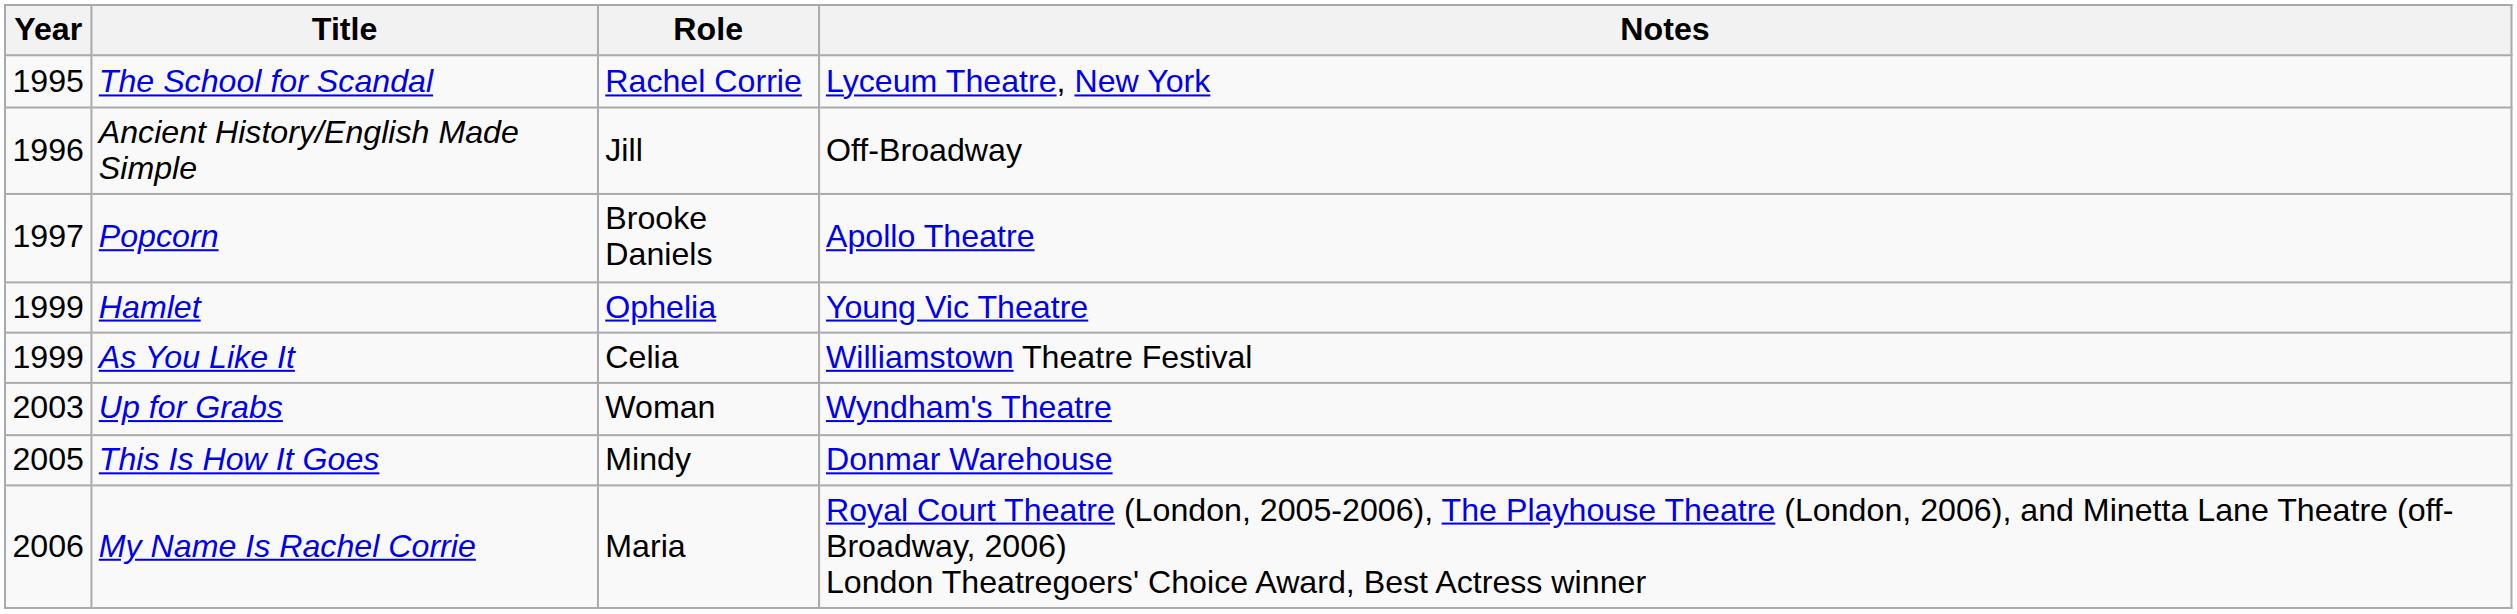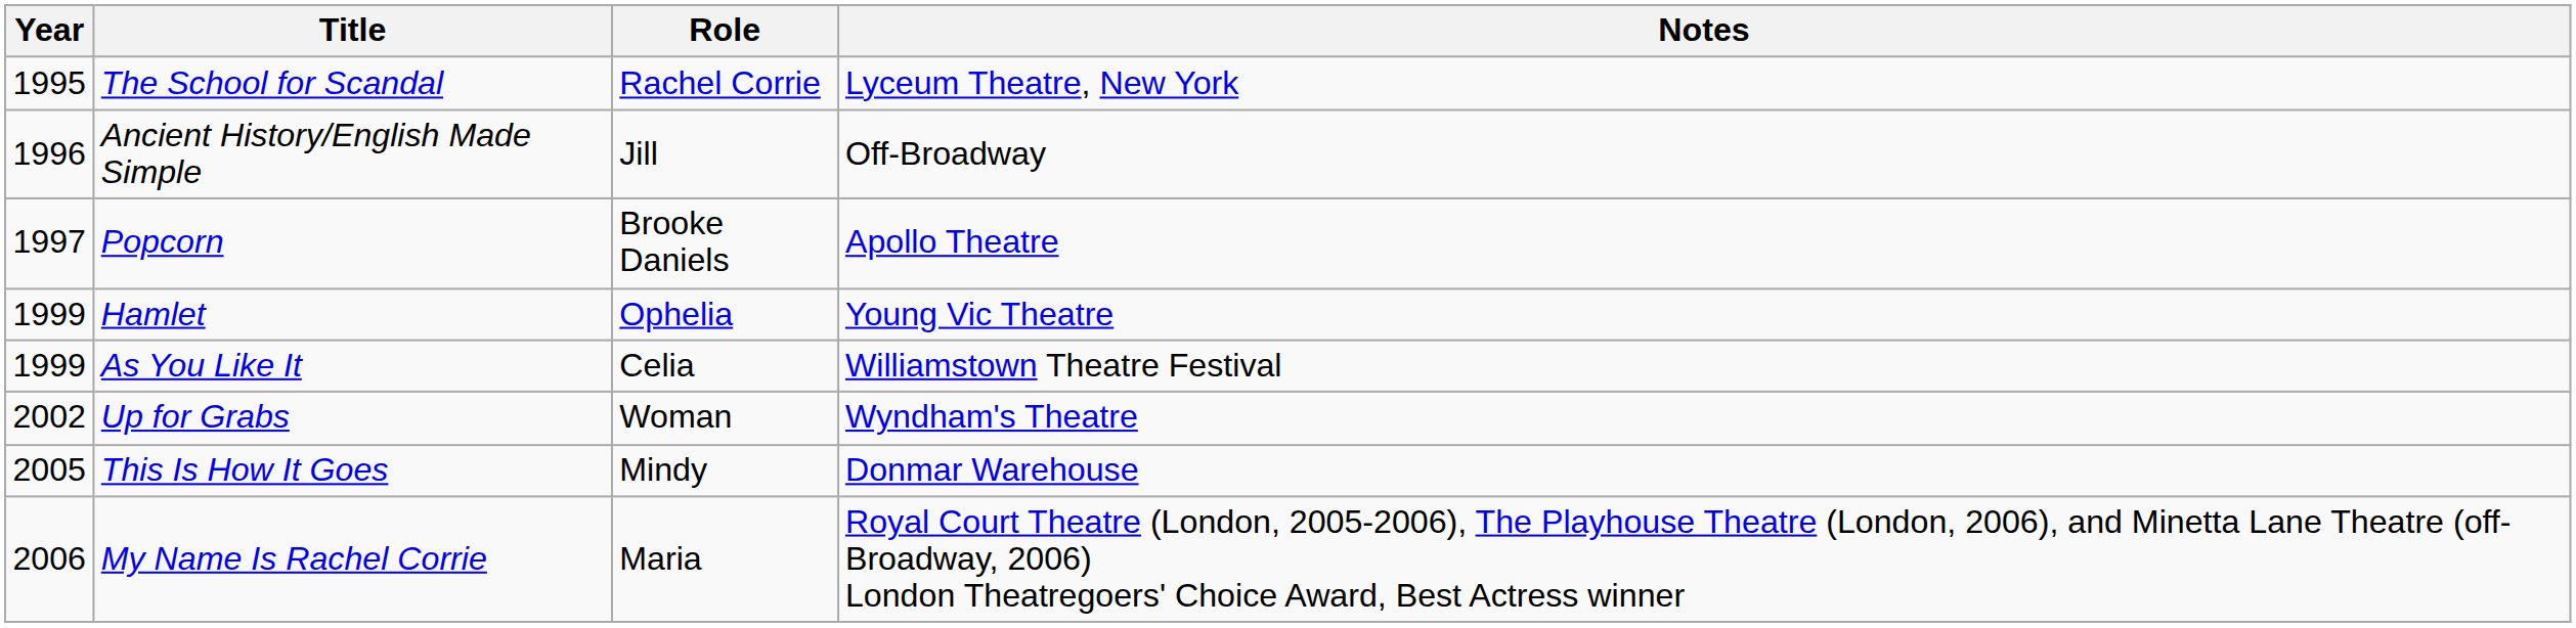Up for Grabs | Year: 2003 -> 2002
